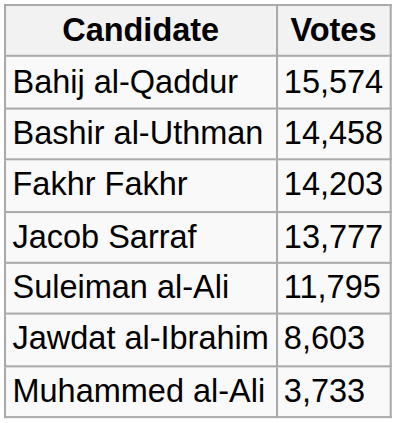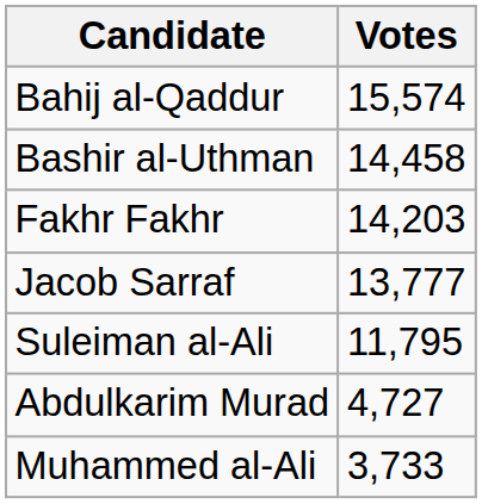- row: Jawdat al-Ibrahim | 8,603
+ row: Abdulkarim Murad | 4,727
